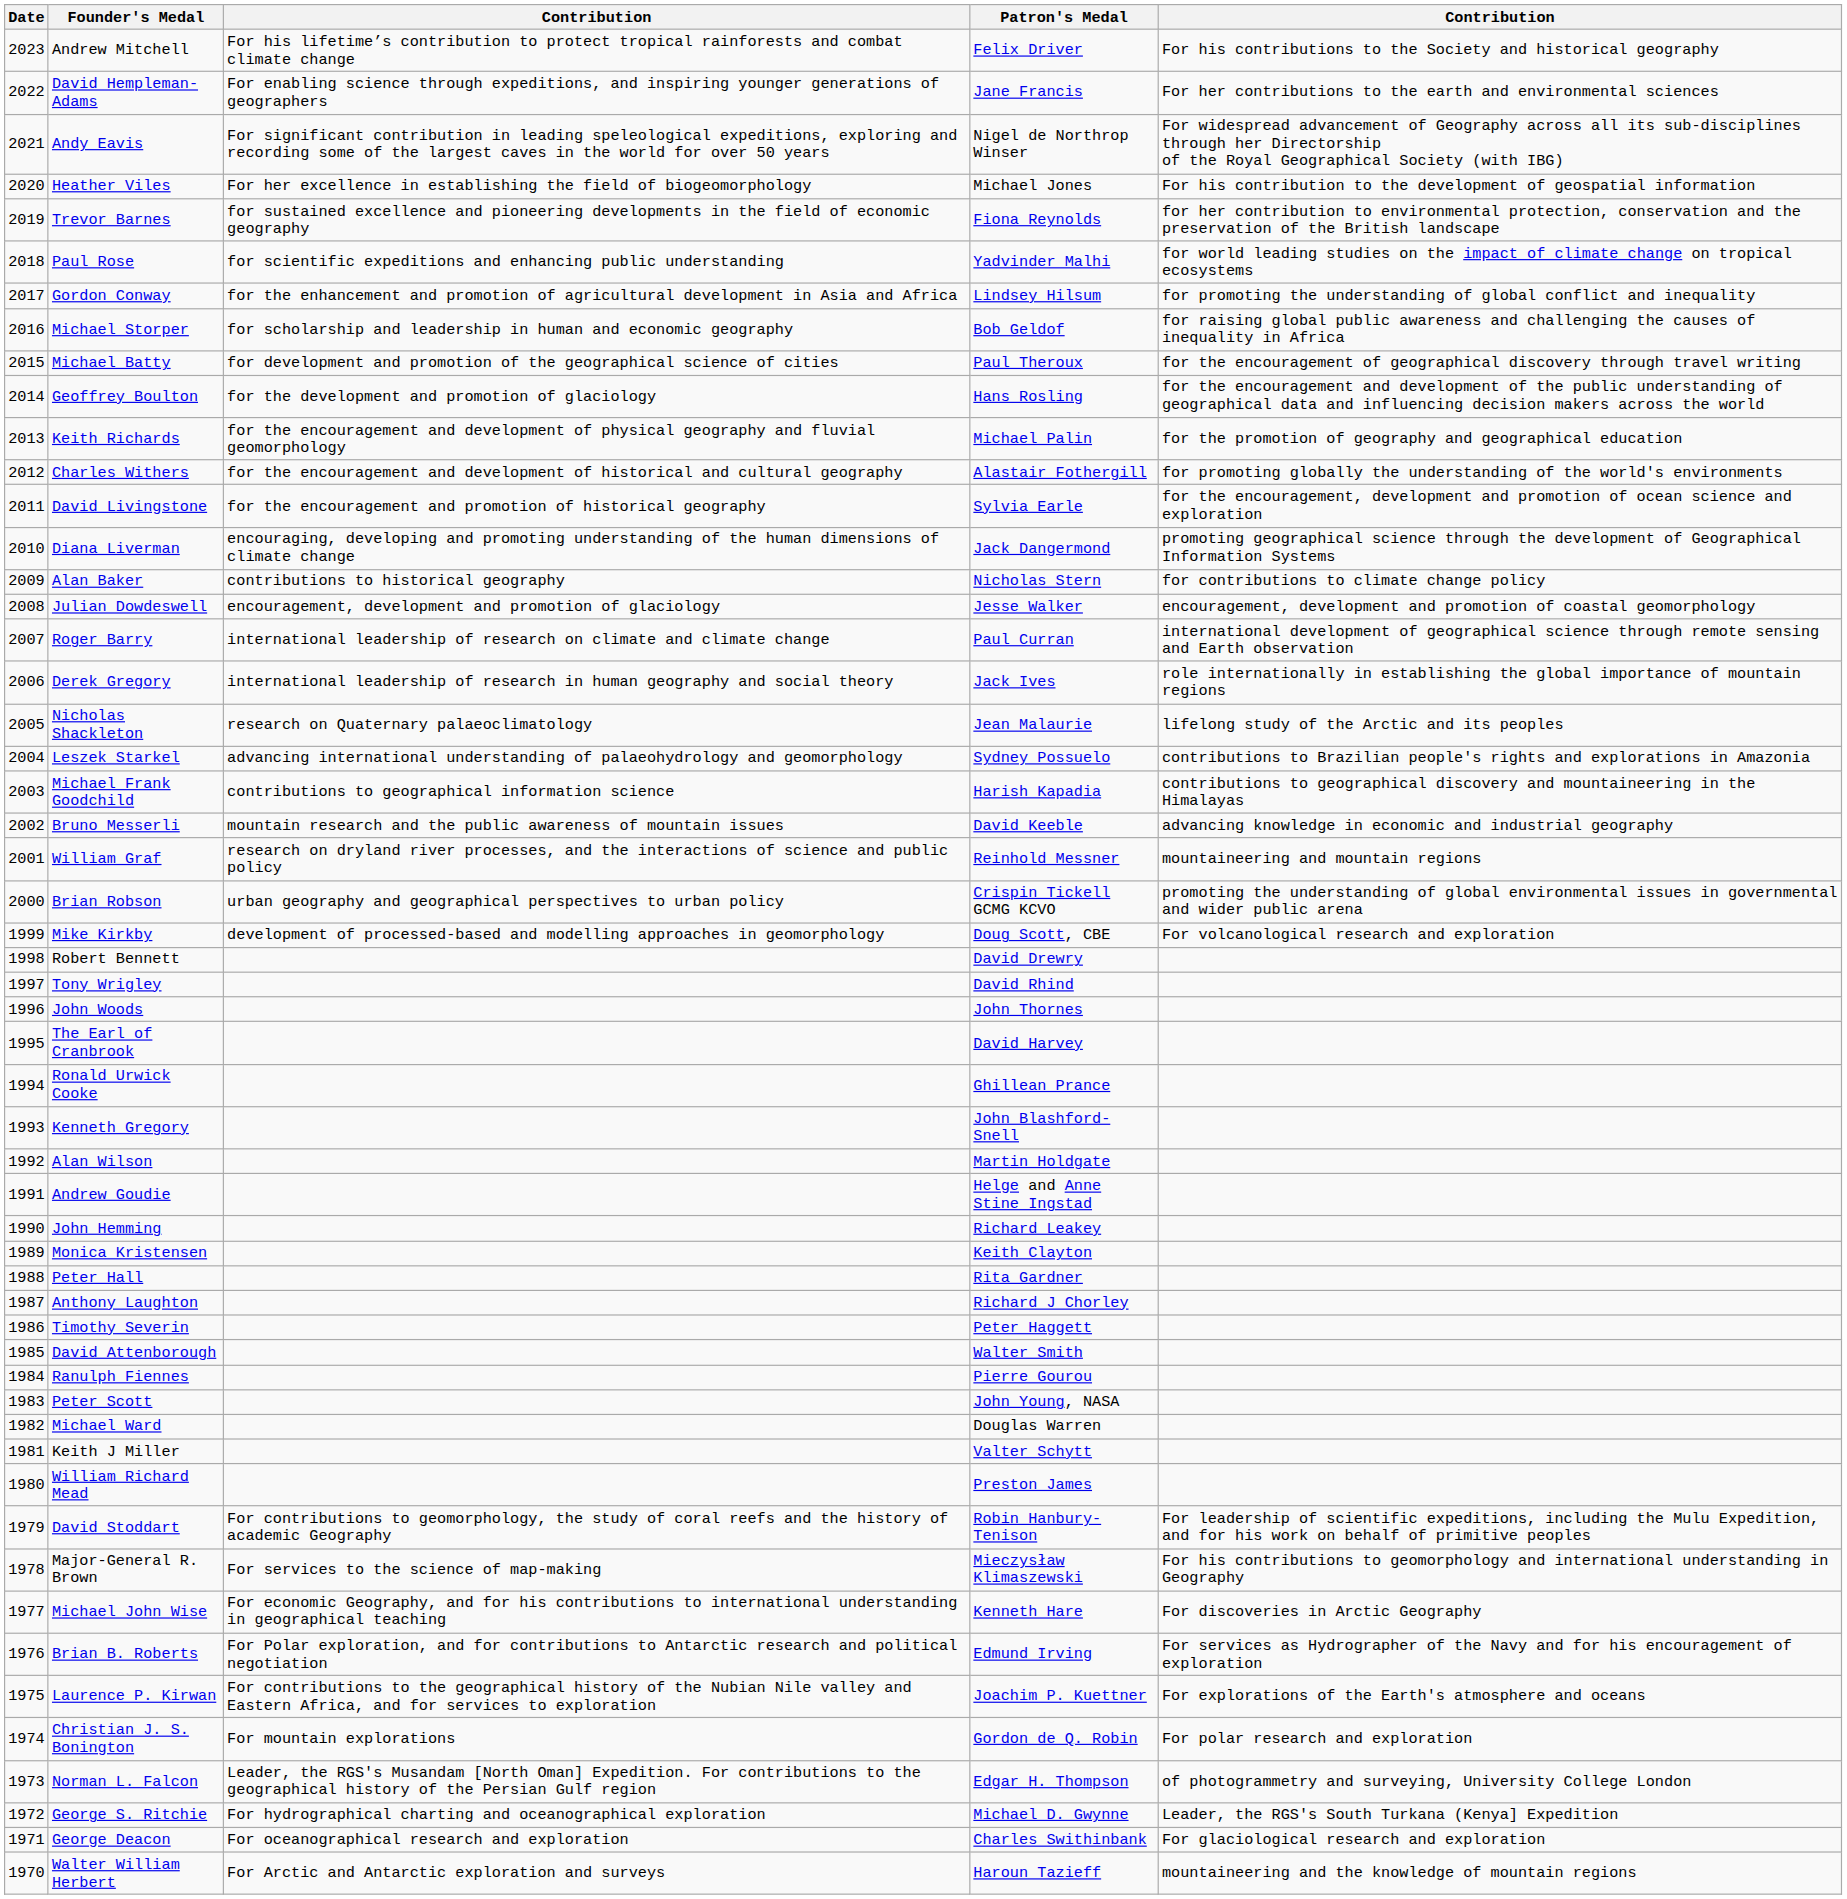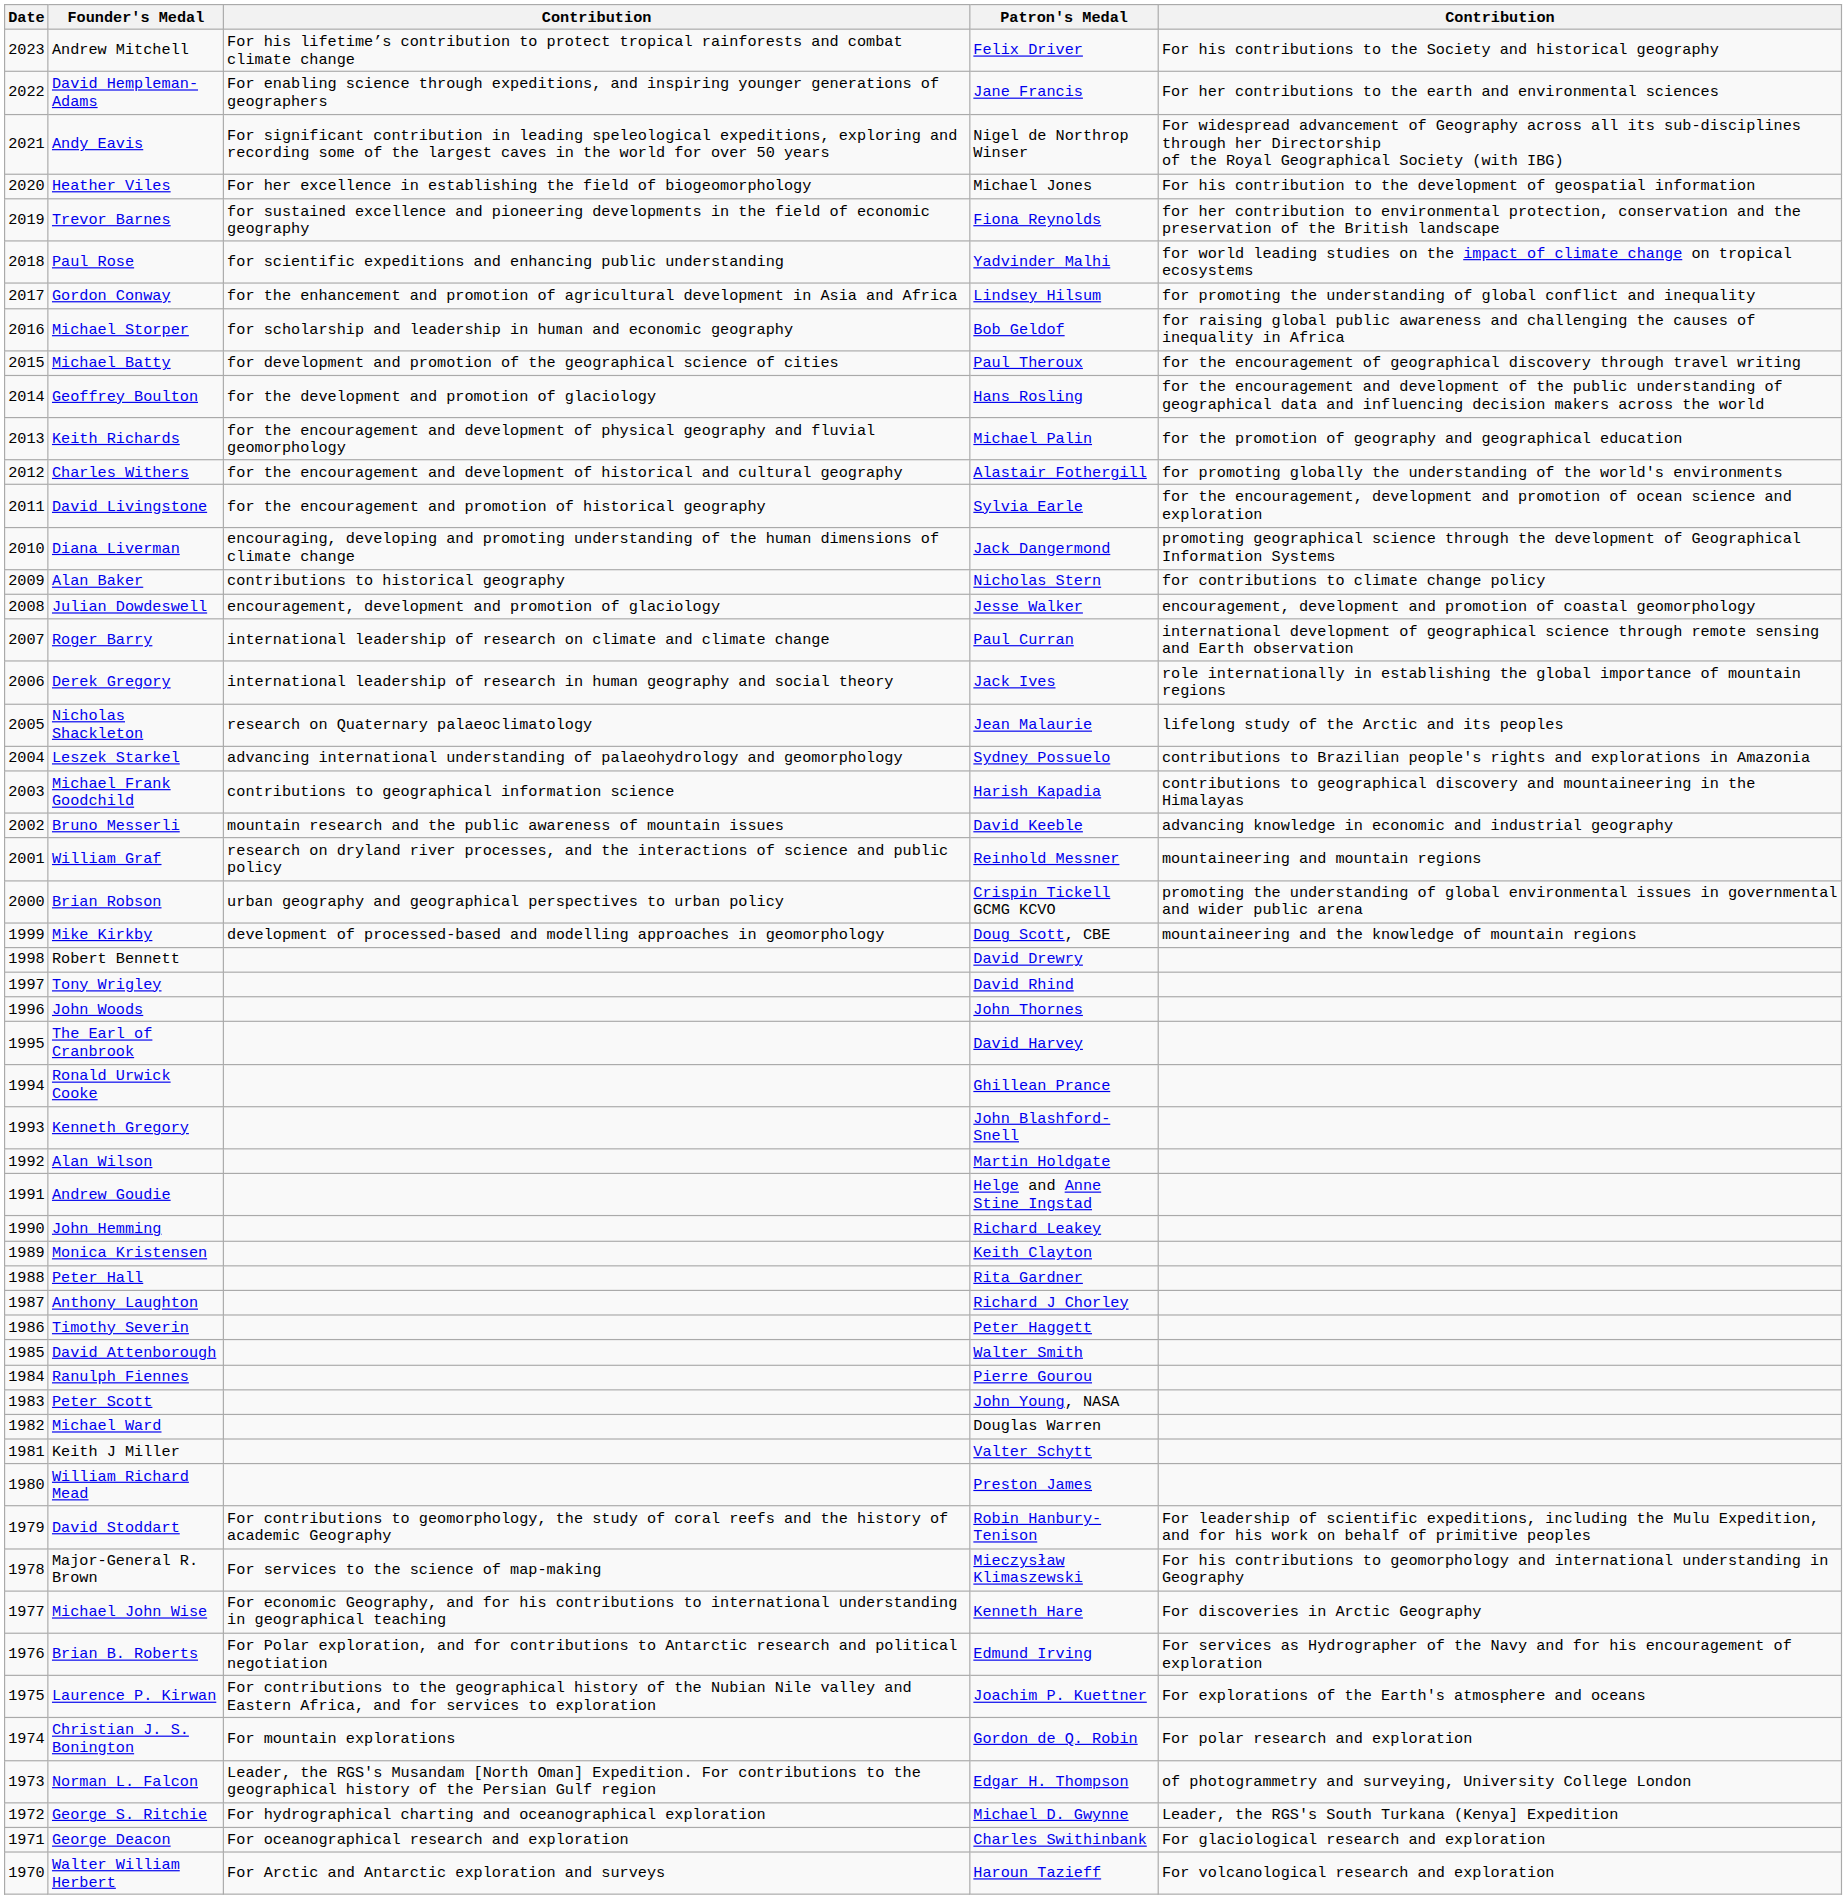Mike Kirkby | column 5: For volcanological research and exploration -> mountaineering and the knowledge of mountain regions
Walter William Herbert | column 5: mountaineering and the knowledge of mountain regions -> For volcanological research and exploration
